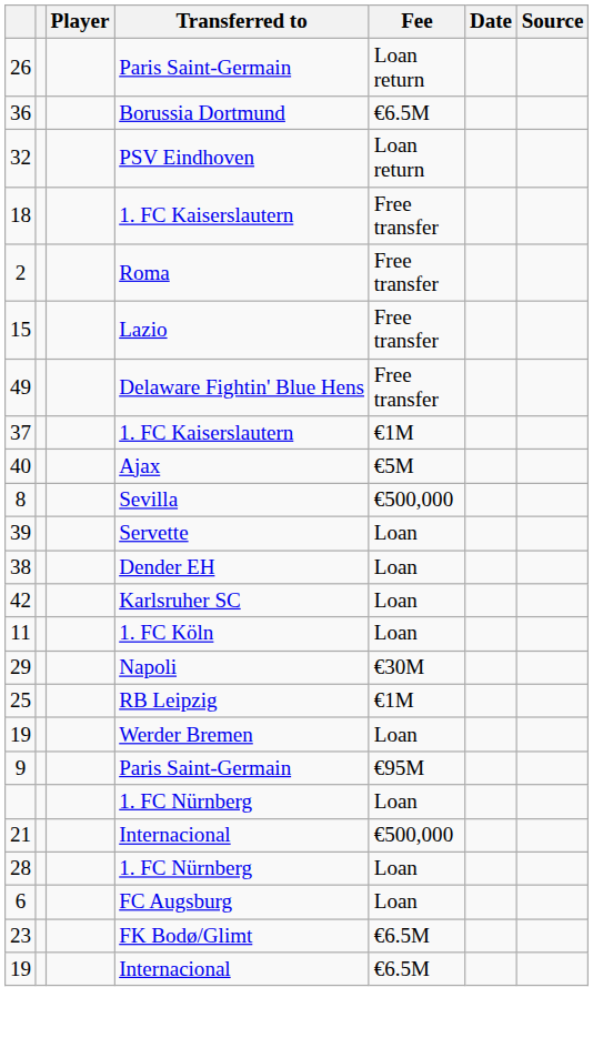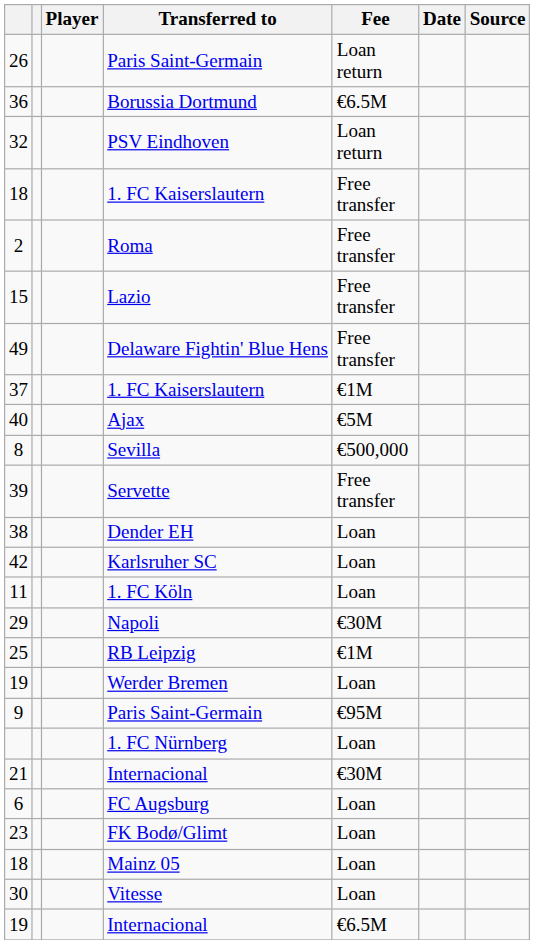39 | Fee: Loan -> Free transfer
21 | Fee: €500,000 -> €30M
- row: 28 | 1. FC Nürnberg | Loan
23 | Fee: €6.5M -> Loan
+ row: 18 | Mainz 05 | Loan
+ row: 30 | Vitesse | Loan
